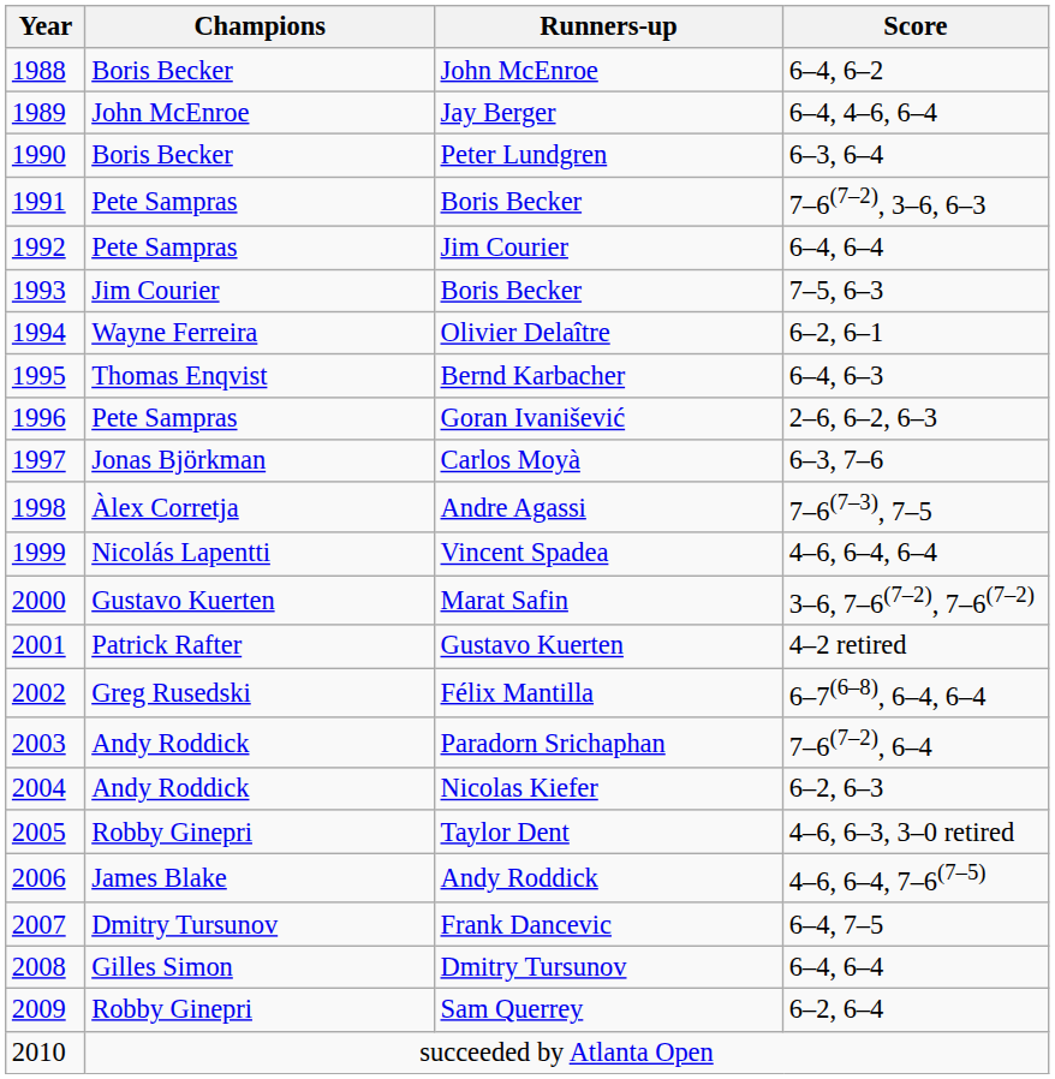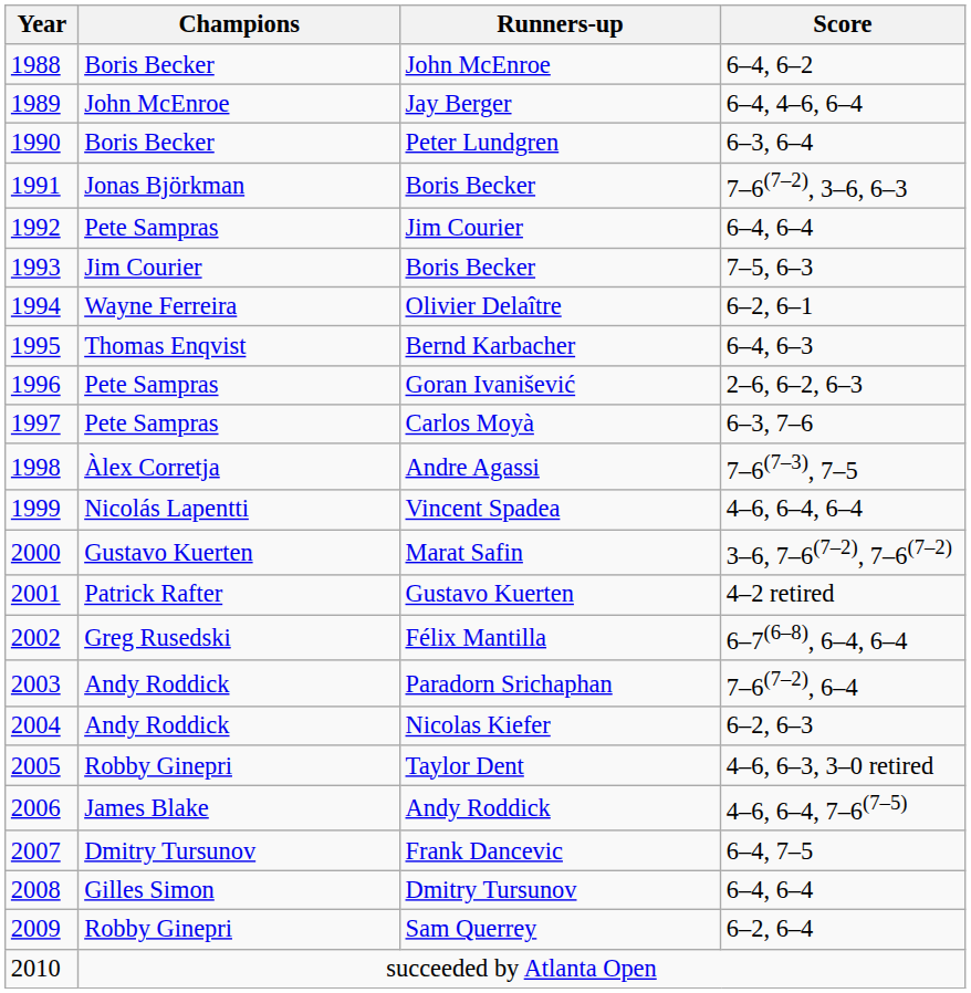1991 / Boris Becker | Champions: Pete Sampras -> Jonas Björkman
Carlos Moyà | Champions: Jonas Björkman -> Pete Sampras
